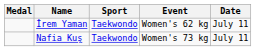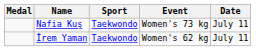rows swapped: İrem Yaman <-> Nafia Kuş
